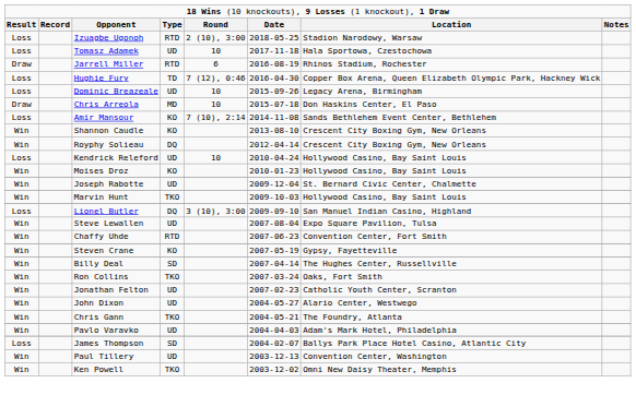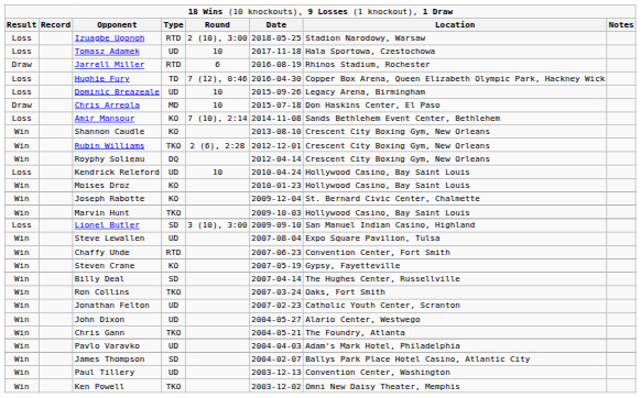+ row: Win | Rubin Williams | TKO | 2 (6), 2:28 | 2012-12-01 | Crescent City Boxing Gym, New Orleans
Joseph Rabotte | column 4: UD -> KO
Lionel Butler | column 4: DQ -> SD
James Thompson | column 1: Loss -> Win
